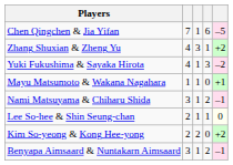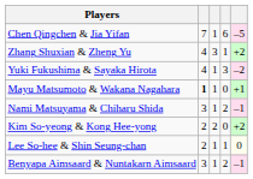Mayu Matsumoto & Wakana Nagahara | column 2: normal -> bold
rows swapped: Kim So-yeong & Kong Hee-yong <-> Lee So-hee & Shin Seung-chan
